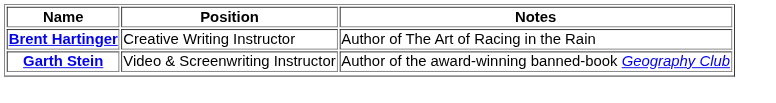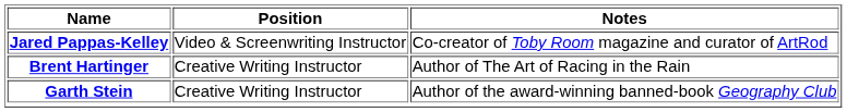+ row: Jared Pappas-Kelley | Video & Screenwriting Instructor | Co-creator of Toby Room magazine and curator of ArtRod
Garth Stein | Position: Video & Screenwriting Instructor -> Creative Writing Instructor
